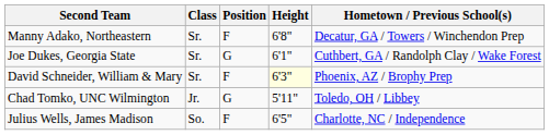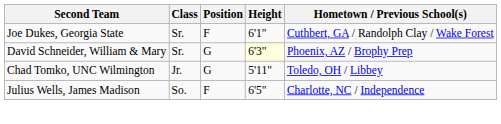- row: Manny Adako, Northeastern | Sr. | F | 6'8" | Decatur, GA / Towers / Winchendon Prep
Joe Dukes, Georgia State | Position: G -> F
David Schneider, William & Mary | Position: F -> G
